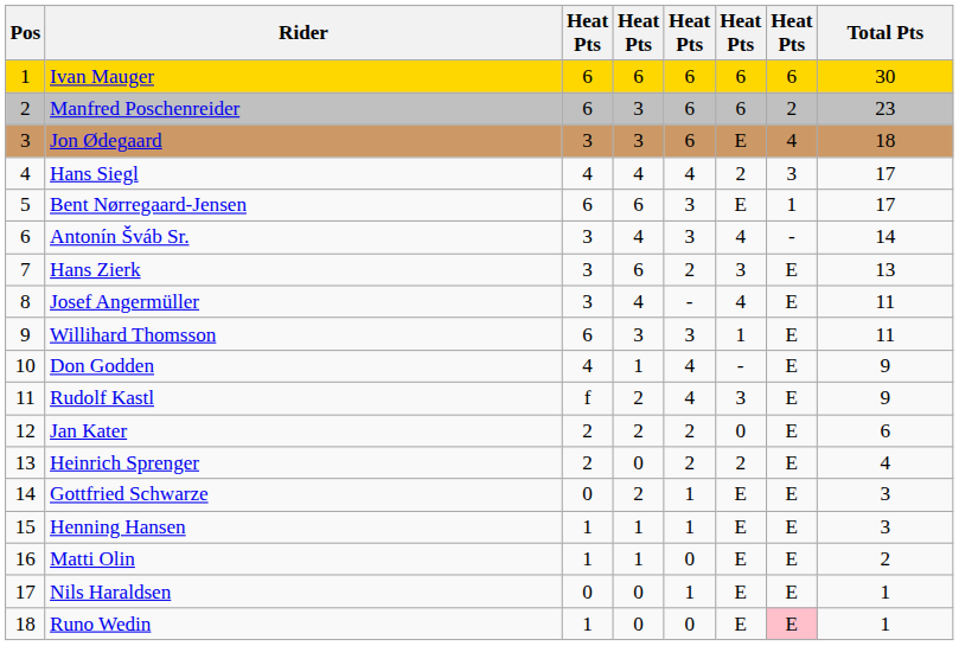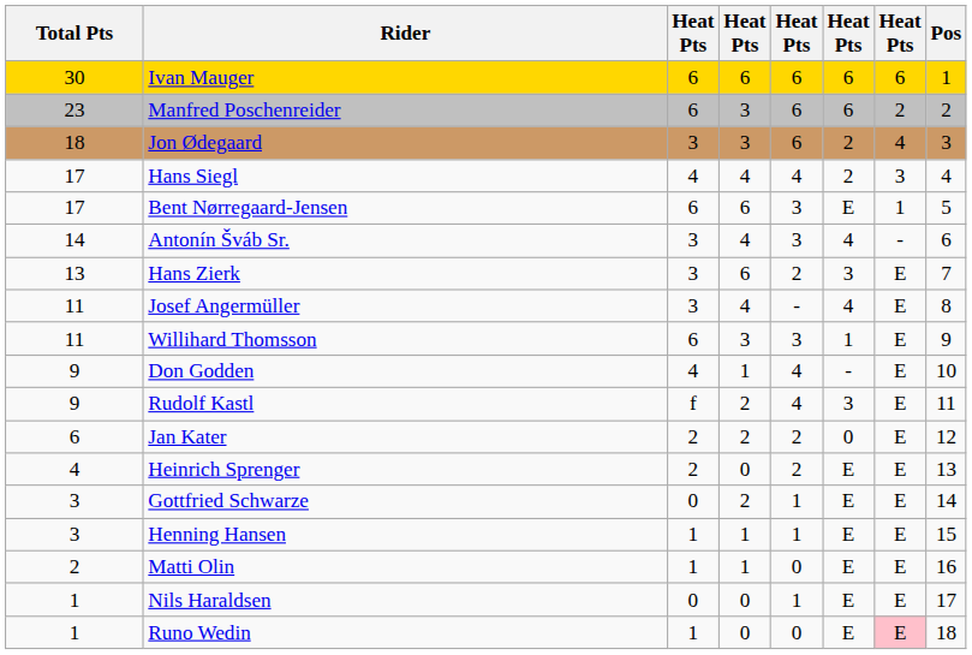columns swapped: Pos <-> Total Pts
Jon Ødegaard | column 6: E -> 2
Heinrich Sprenger | column 6: 2 -> E
